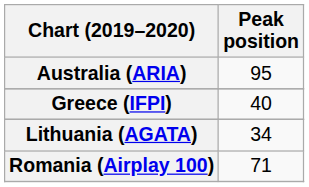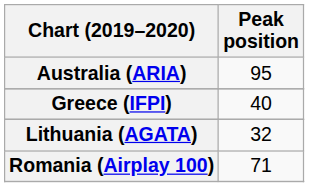Lithuania (AGATA) | Peak position: 34 -> 32
